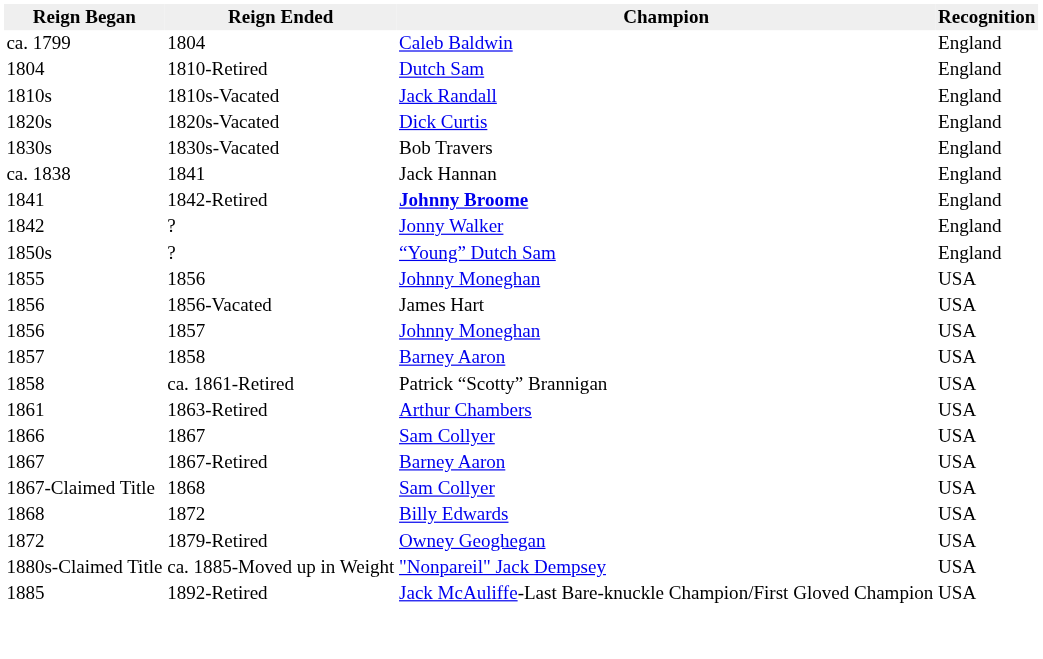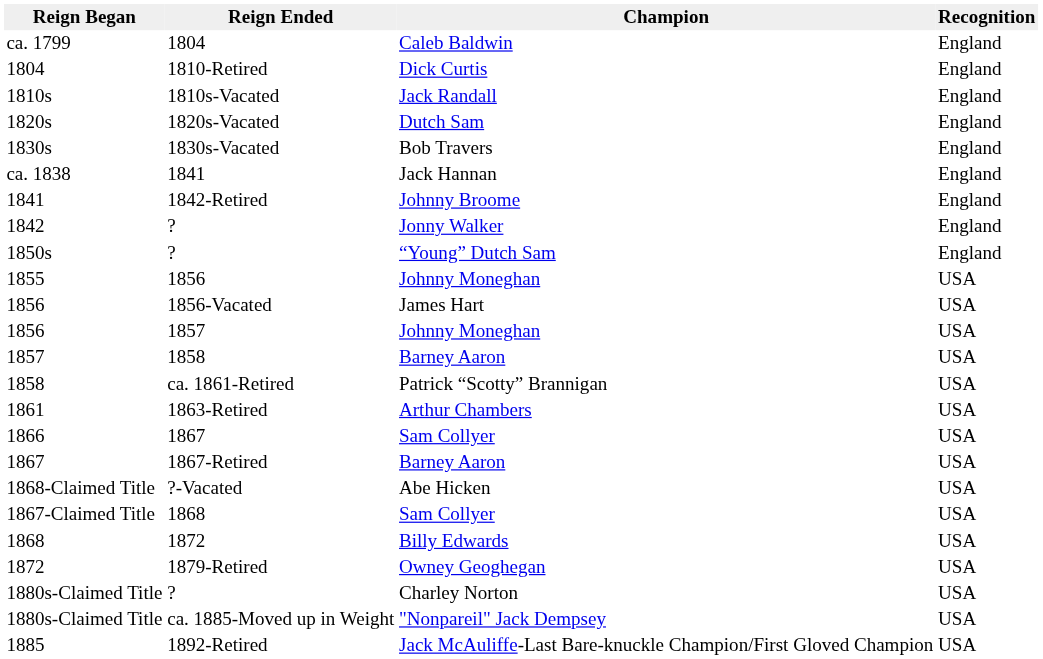1810-Retired | Champion: Dutch Sam -> Dick Curtis
1820s-Vacated | Champion: Dick Curtis -> Dutch Sam
1842-Retired | Champion: bold -> normal
+ row: 1868-Claimed Title | ?-Vacated | Abe Hicken | USA
+ row: 1880s-Claimed Title | ? | Charley Norton | USA
